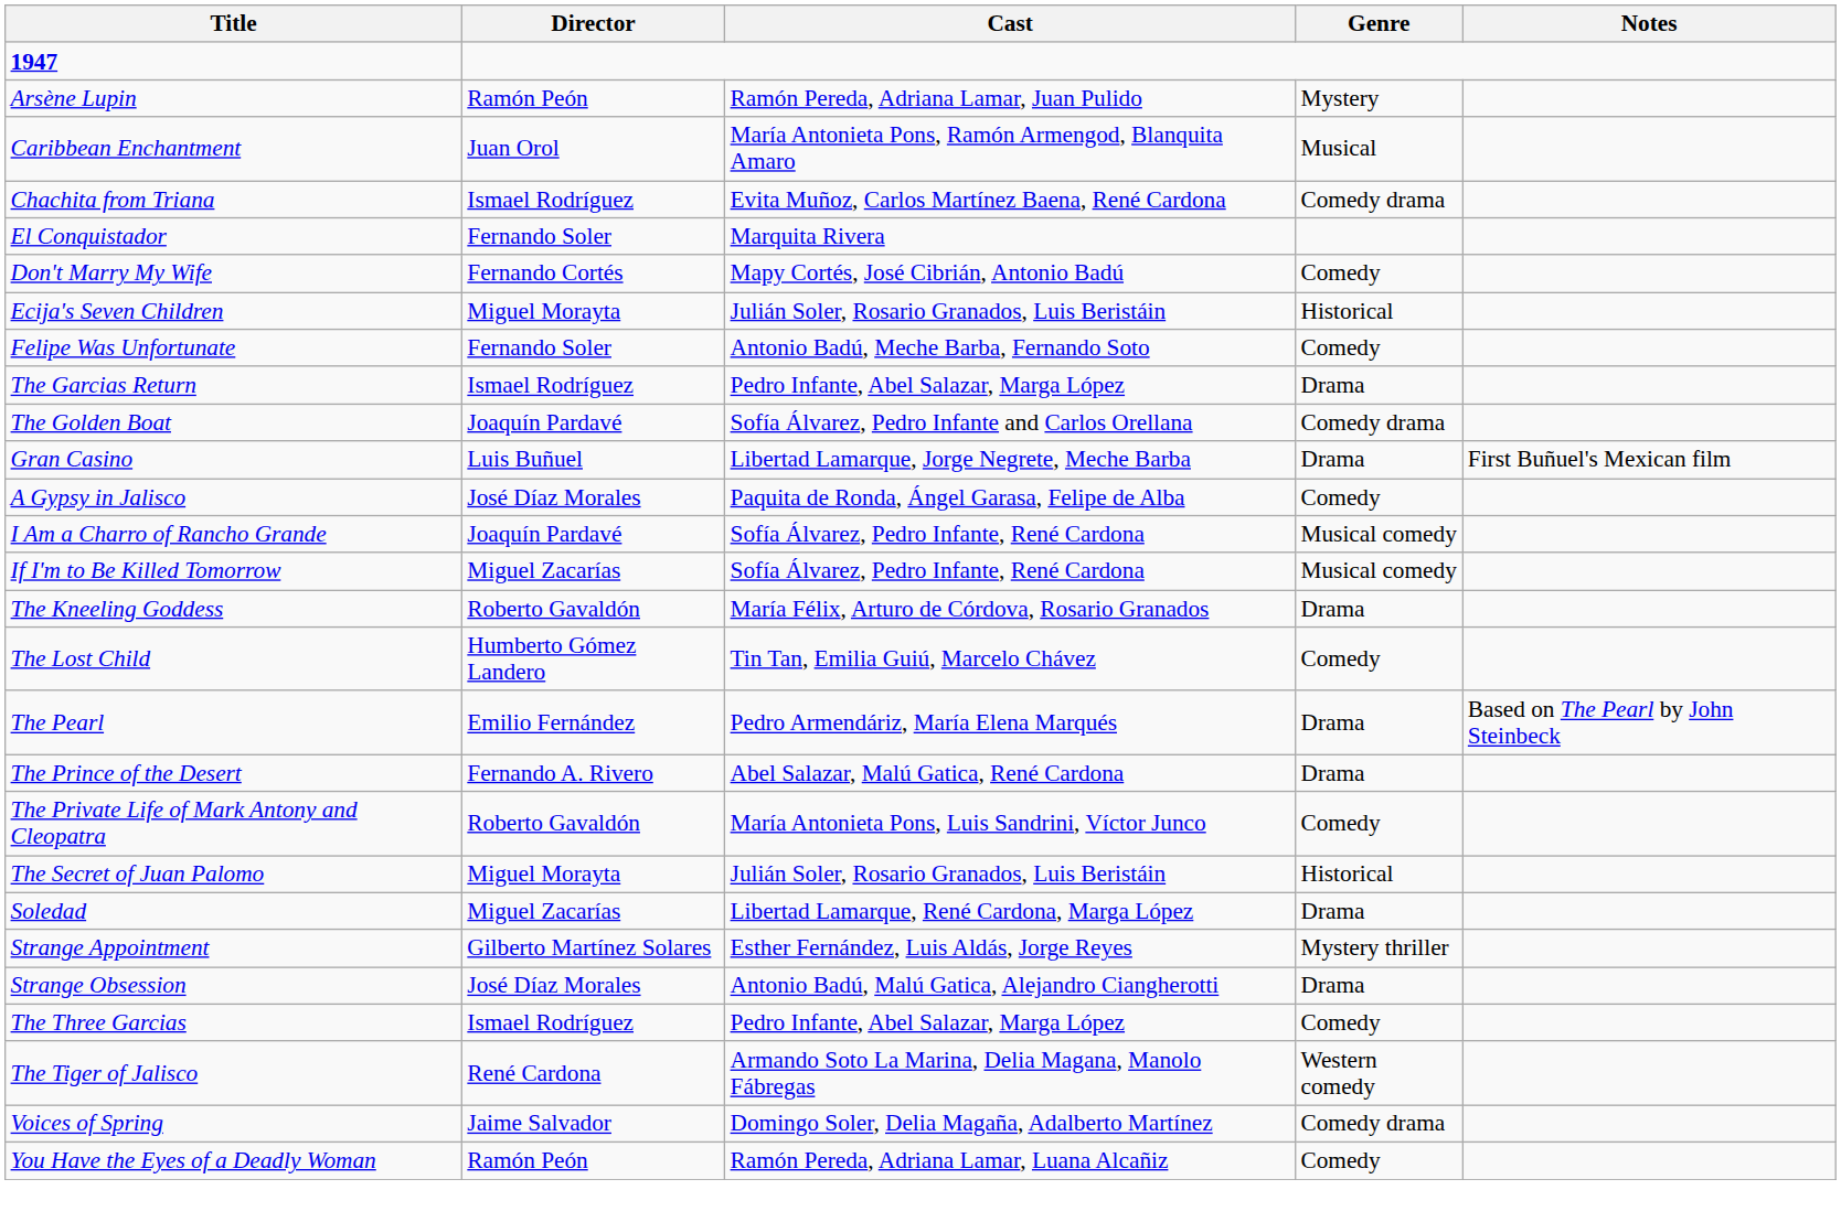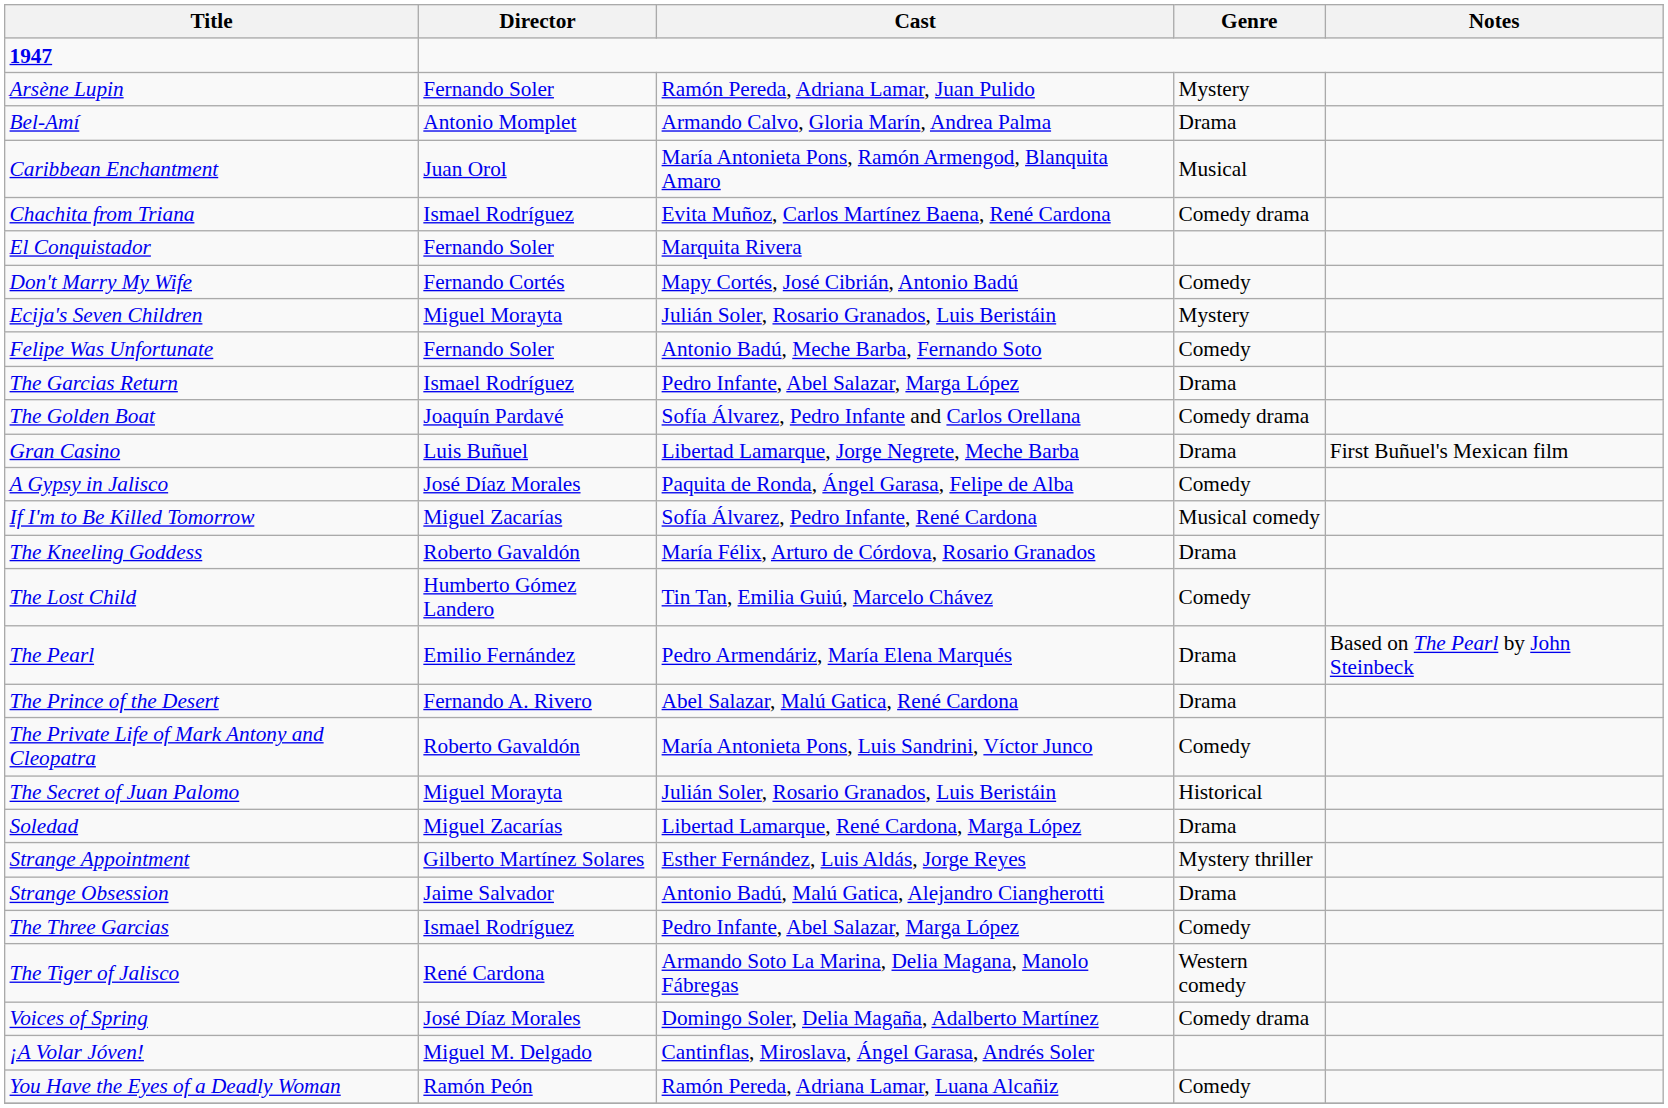Arsène Lupin | Director: Ramón Peón -> Fernando Soler
+ row: Bel-Amí | Antonio Momplet | Armando Calvo, Gloria Marín, Andrea Palma | Drama
Ecija's Seven Children | Genre: Historical -> Mystery
- row: I Am a Charro of Rancho Grande | Joaquín Pardavé | Sofía Álvarez, Pedro Infante, René Cardona | Musical comedy
Strange Obsession | Director: José Díaz Morales -> Jaime Salvador
Voices of Spring | Director: Jaime Salvador -> José Díaz Morales
+ row: ¡A Volar Jóven! | Miguel M. Delgado | Cantinflas, Miroslava, Ángel Garasa, Andrés Soler
